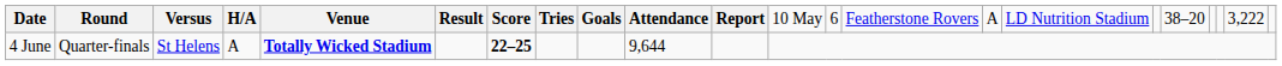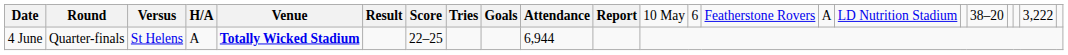4 June | column 7: bold -> normal
4 June | column 10: 9,644 -> 6,944
